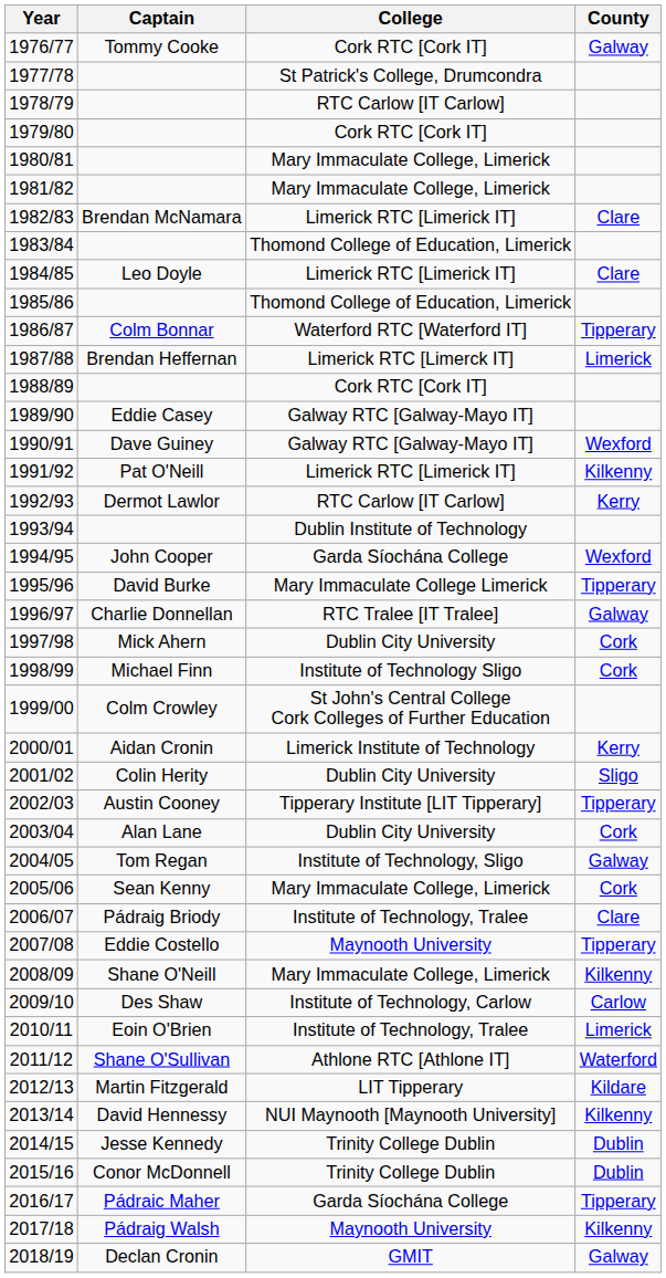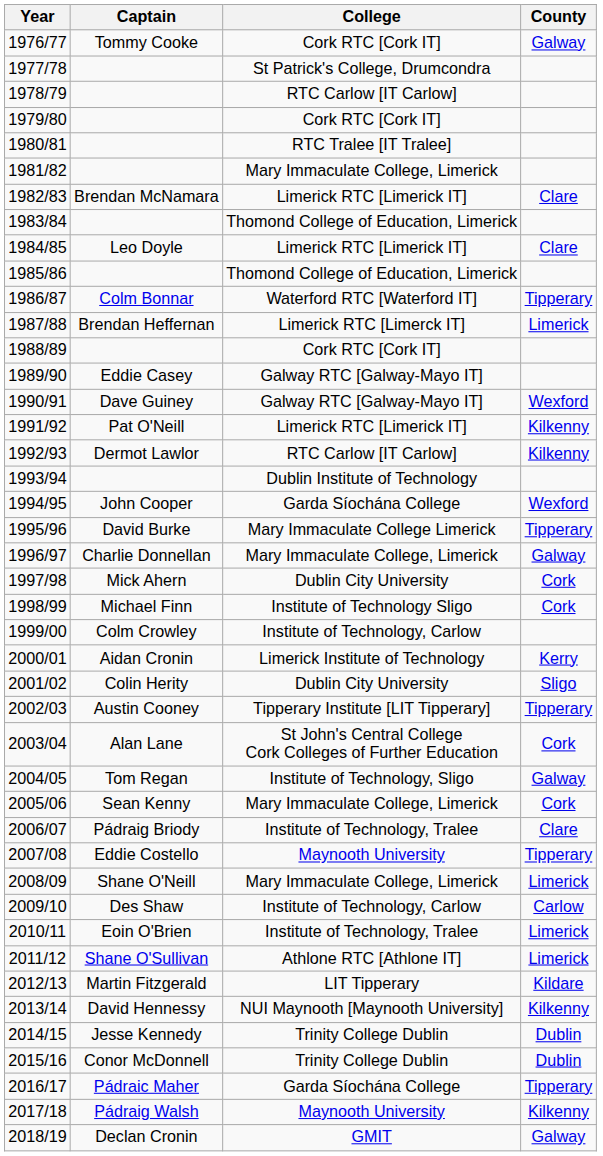1980/81 | College: Mary Immaculate College, Limerick -> RTC Tralee [IT Tralee]
1992/93 | County: Kerry -> Kilkenny
1996/97 | College: RTC Tralee [IT Tralee] -> Mary Immaculate College, Limerick
1999/00 | College: St John's Central College Cork Colleges of Further Education -> Institute of Technology, Carlow
2003/04 | College: Dublin City University -> St John's Central College Cork Colleges of Further Education
2008/09 | County: Kilkenny -> Limerick
2011/12 | County: Waterford -> Limerick
